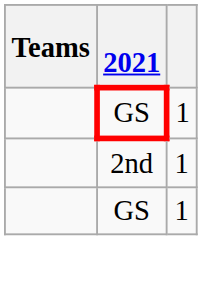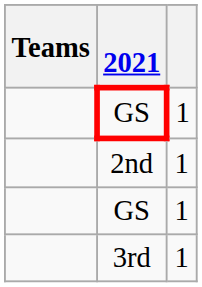+ row: 3rd | 1
